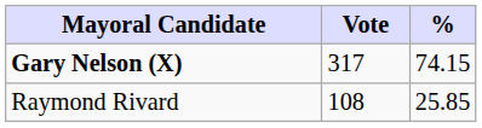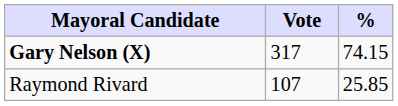Raymond Rivard | Vote: 108 -> 107
